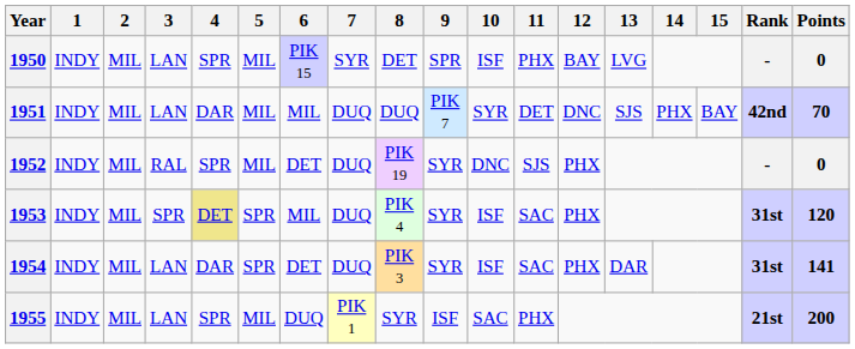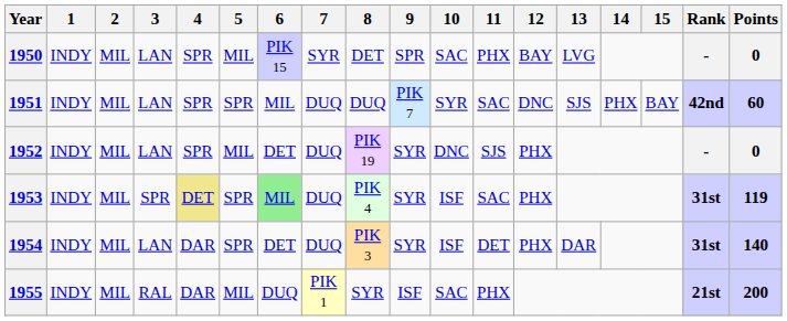1950 | 10: ISF -> SAC
1951 | 4: DAR -> SPR
1951 | 5: MIL -> SPR
1951 | 11: DET -> SAC
1951 | Points: 70 -> 60
1952 | 3: RAL -> LAN
1953 | 6: no background -> lightgreen background
1953 | Points: 120 -> 119
1954 | 11: SAC -> DET
1954 | Points: 141 -> 140
1955 | 3: LAN -> RAL
1955 | 4: SPR -> DAR
